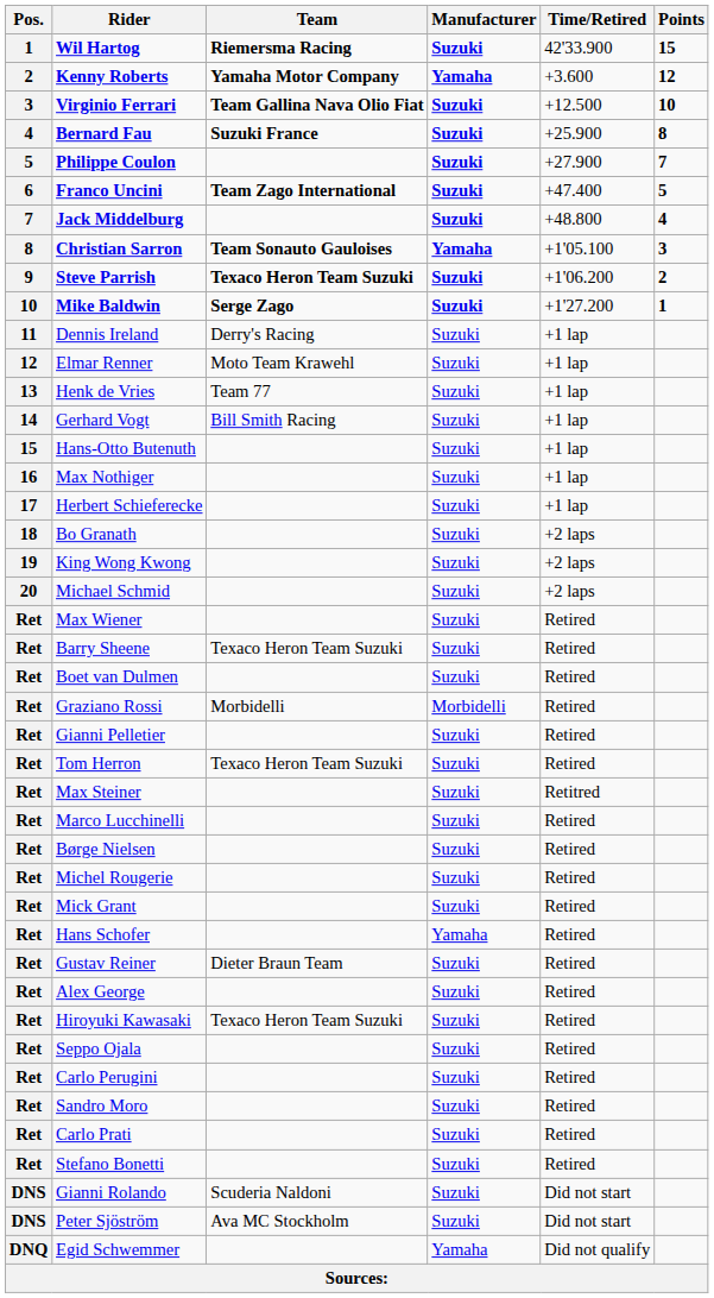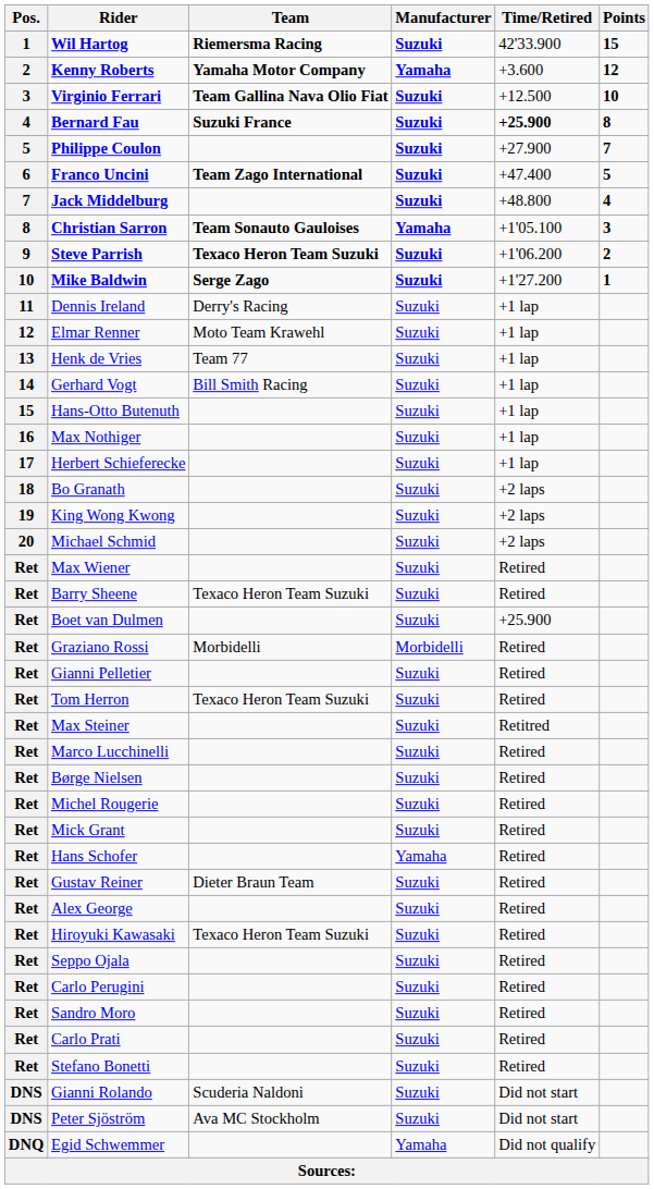Bernard Fau | Time/Retired: normal -> bold
Boet van Dulmen | Time/Retired: Retired -> +25.900
